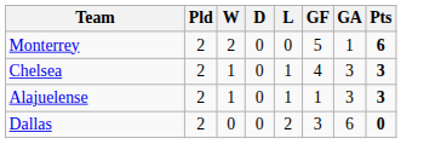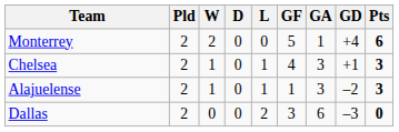+ column: GD | +4 | +1 | –2 | –3
